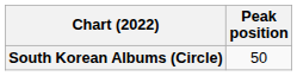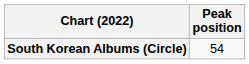South Korean Albums (Circle) | Peak position: 50 -> 54
